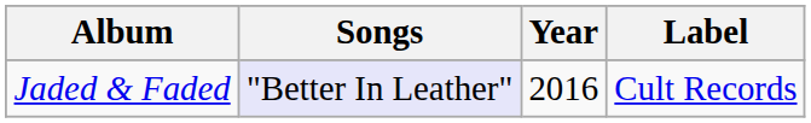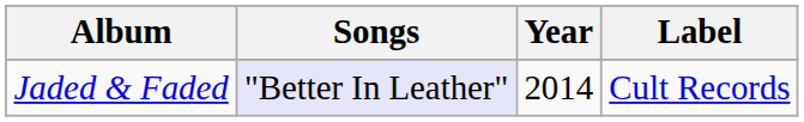Jaded & Faded | Year: 2016 -> 2014
